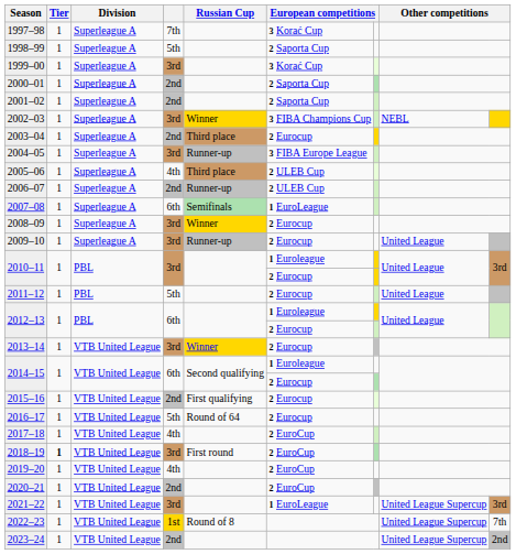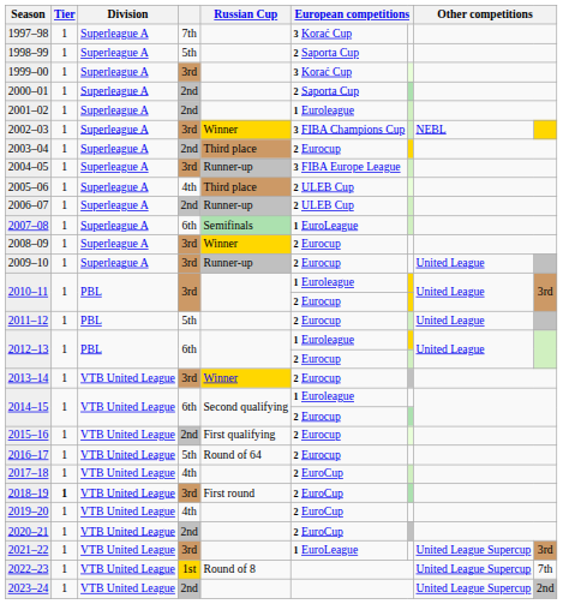2001–02 | column 6: 2 Saporta Cup -> 1 Euroleague
